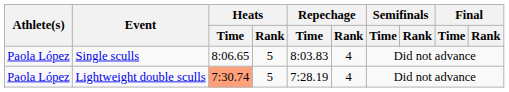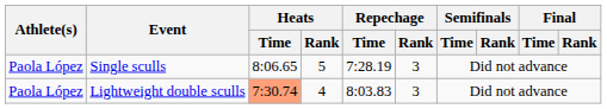Single sculls | Repechage / Time: 8:03.83 -> 7:28.19
Single sculls | Repechage / Rank: 4 -> 3
Lightweight double sculls | Heats / Rank: 5 -> 4
Lightweight double sculls | Repechage / Time: 7:28.19 -> 8:03.83
Lightweight double sculls | Repechage / Rank: 4 -> 3
